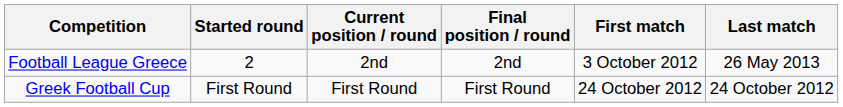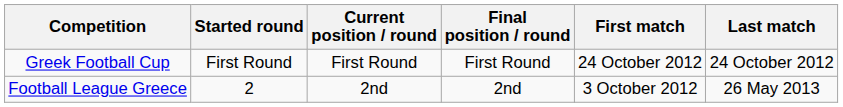rows swapped: Football League Greece <-> Greek Football Cup
